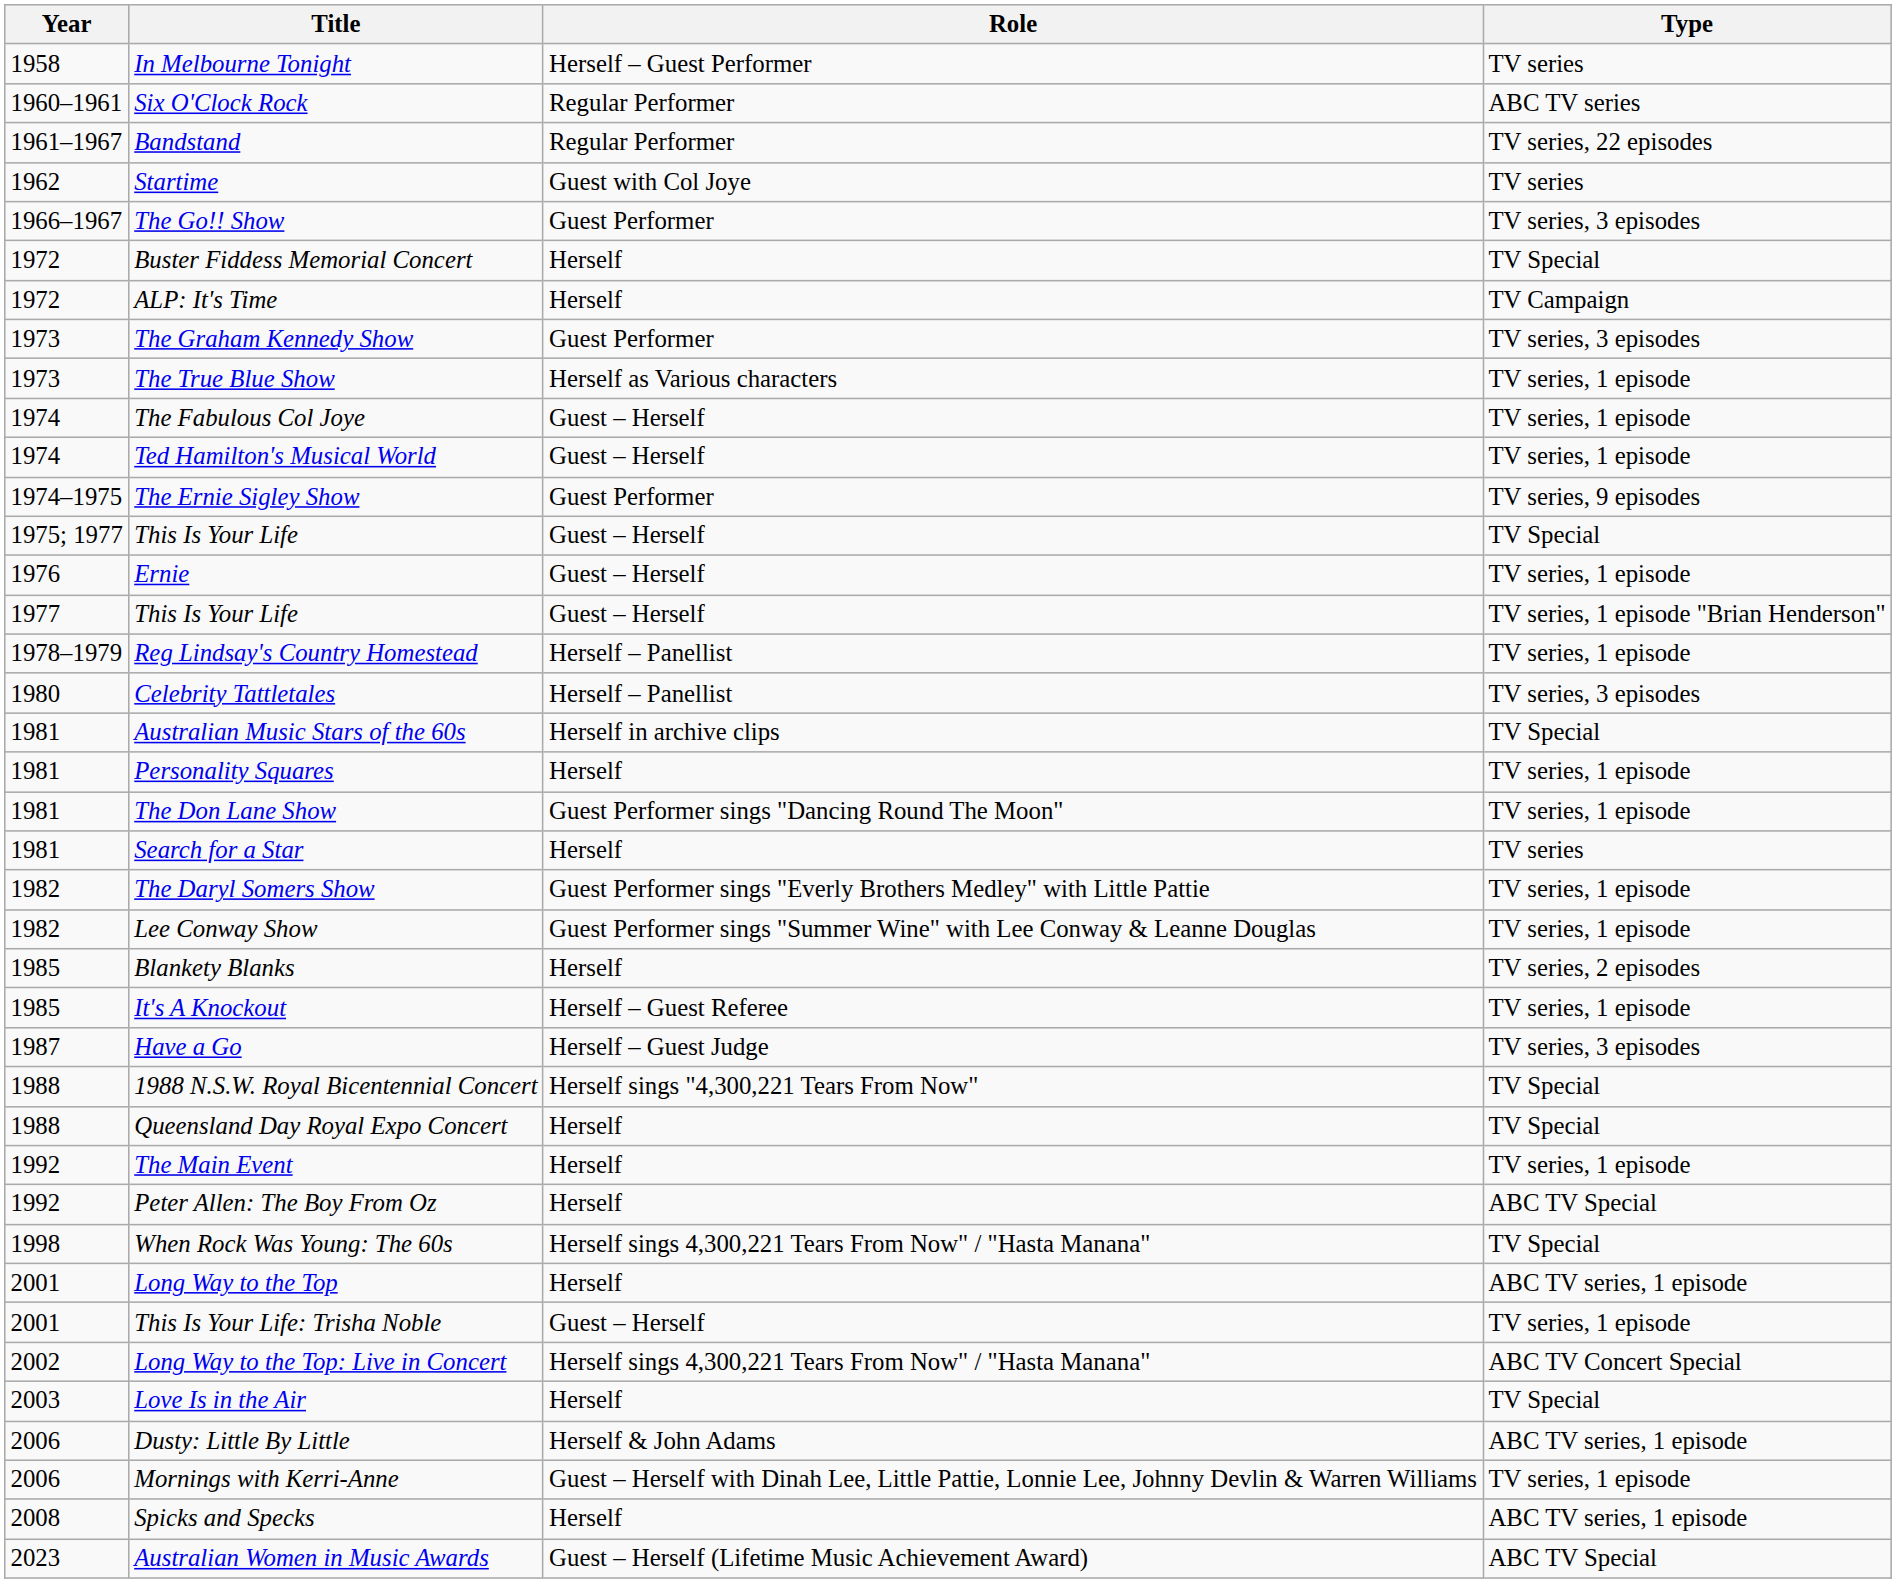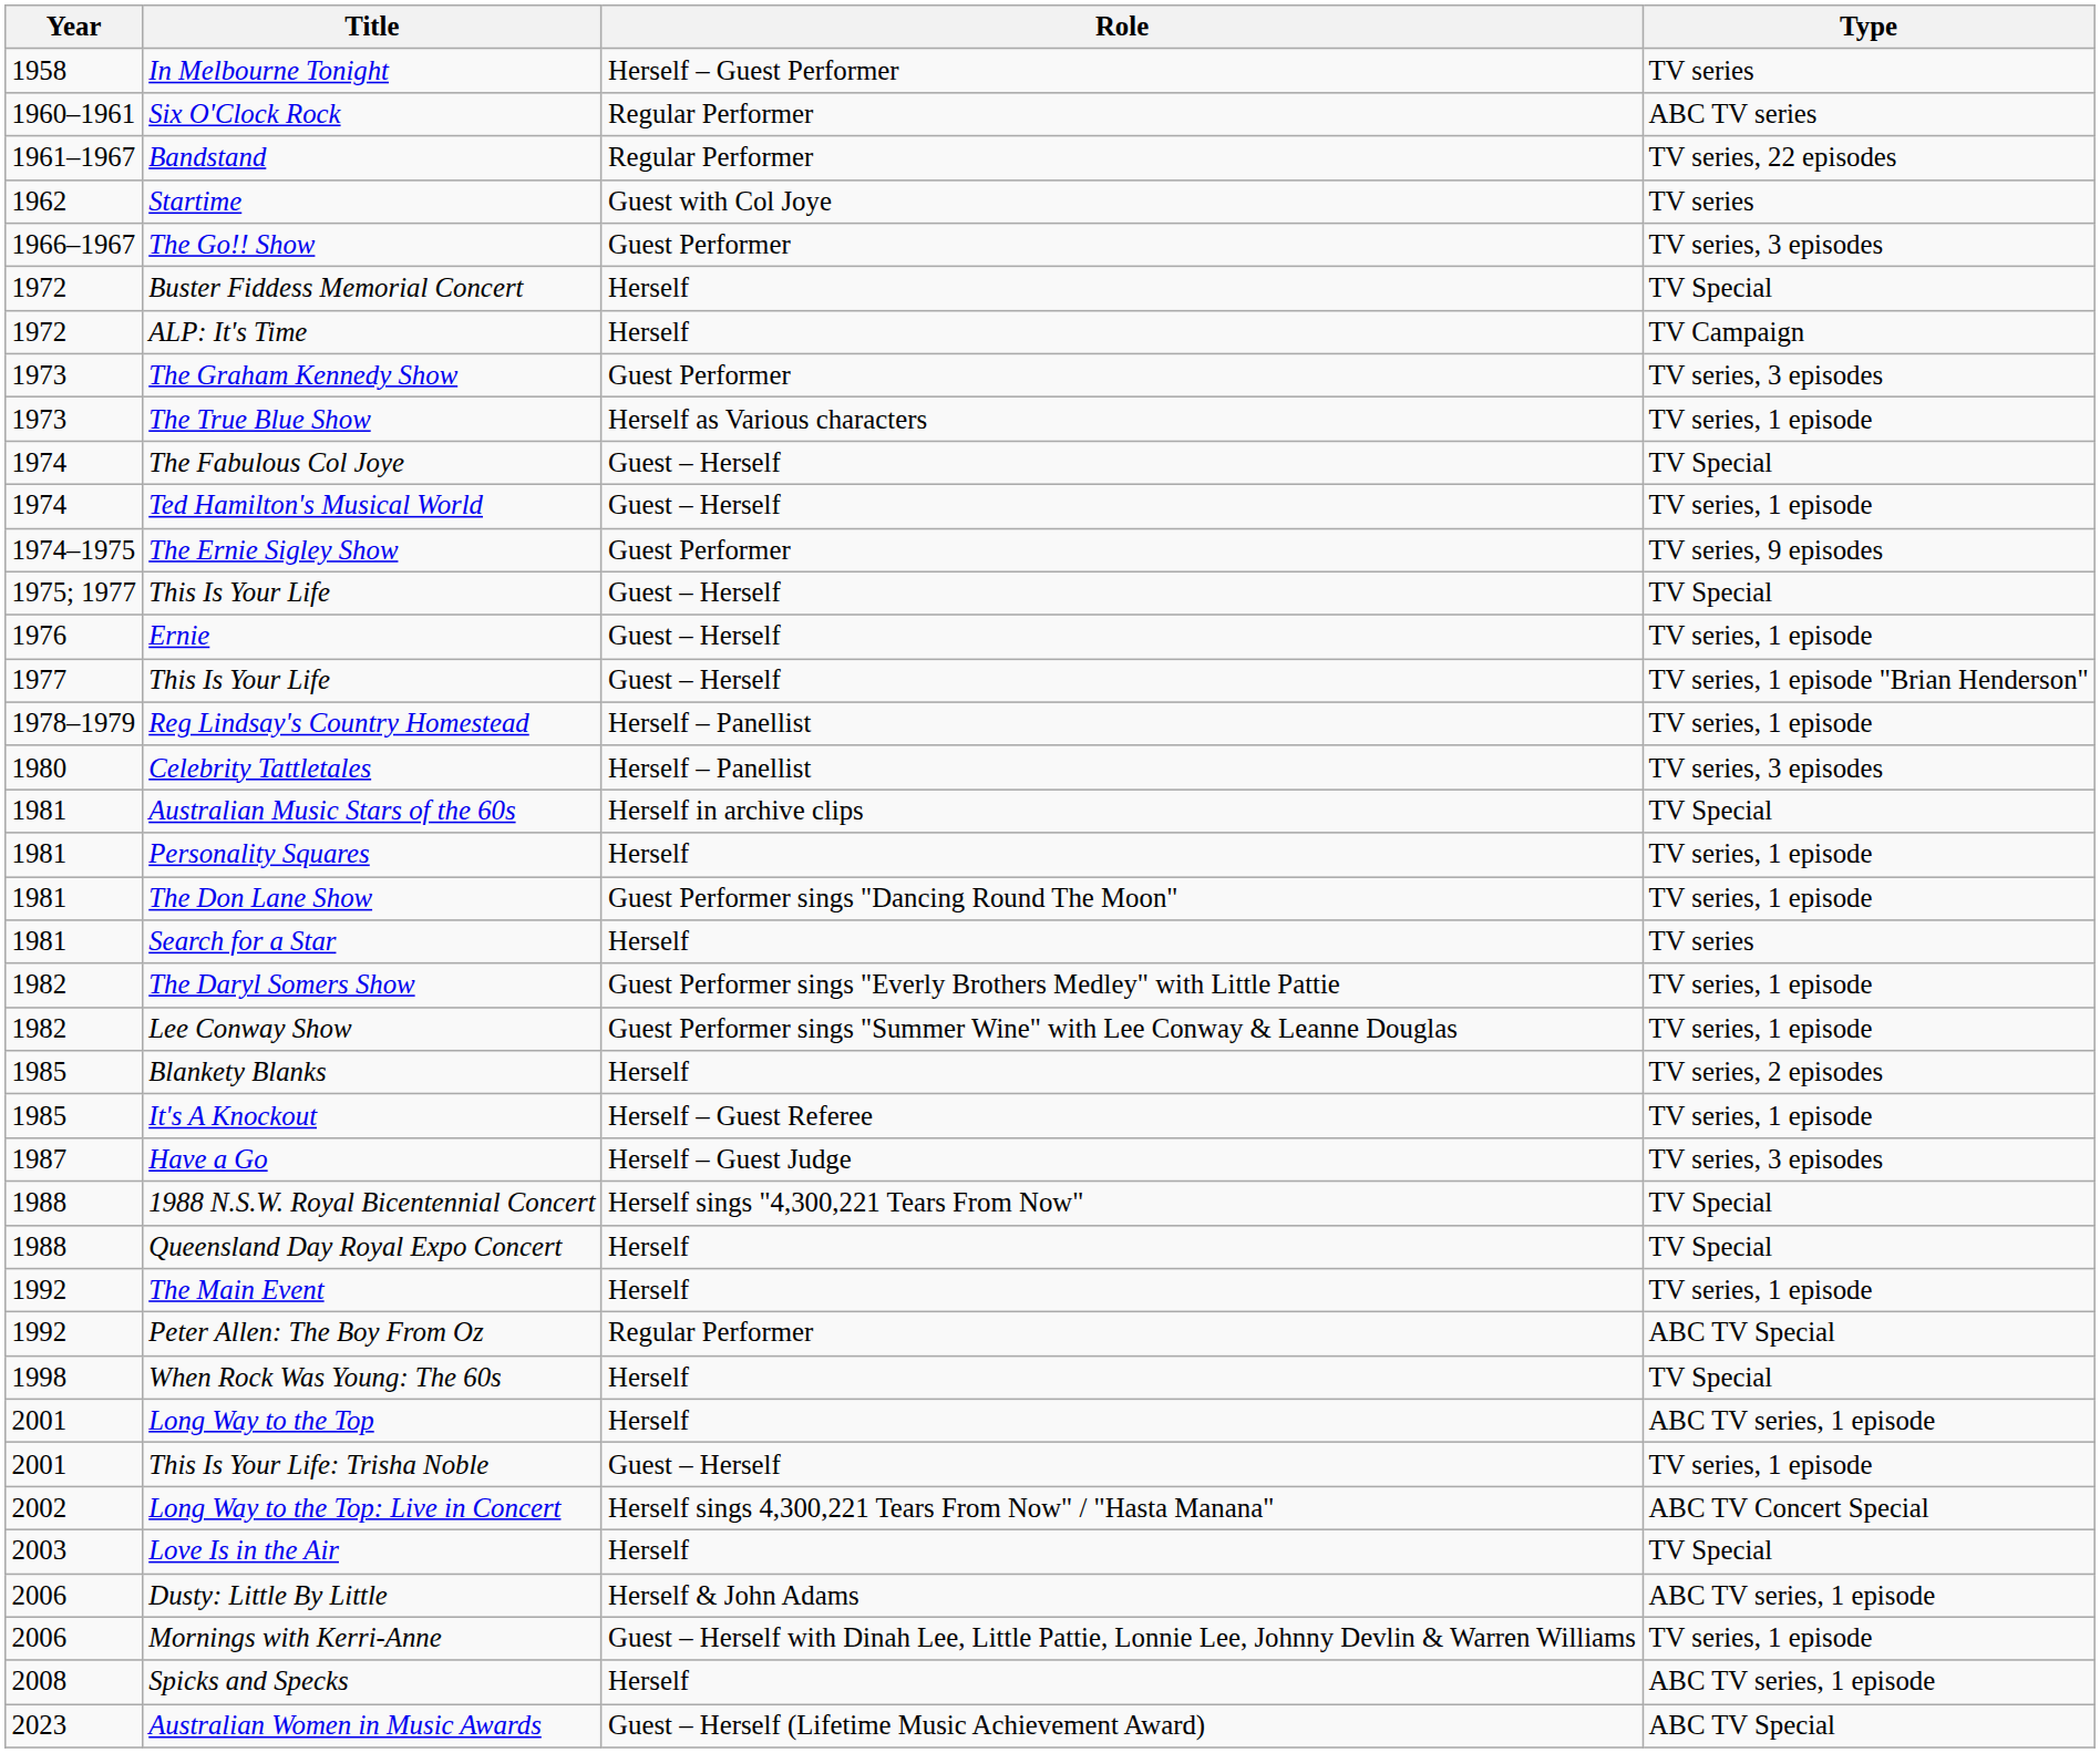The Fabulous Col Joye | Type: TV series, 1 episode -> TV Special
Peter Allen: The Boy From Oz | Role: Herself -> Regular Performer
When Rock Was Young: The 60s | Role: Herself sings 4,300,221 Tears From Now" / "Hasta Manana" -> Herself
